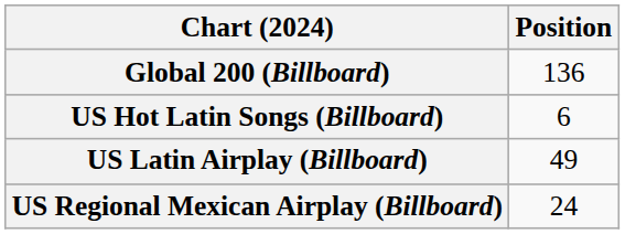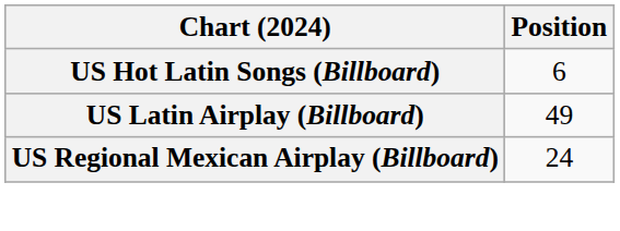- row: Global 200 (Billboard) | 136
